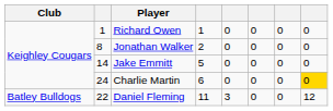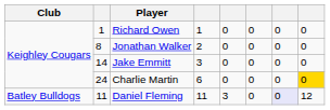Jake Emmitt | column 4: 5 -> 3
Daniel Fleming | column 2: 22 -> 11
Daniel Fleming | column 7: no background -> lavender background
